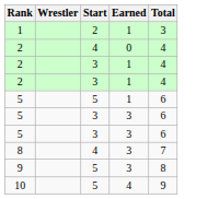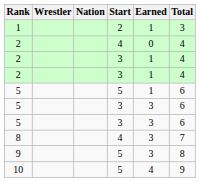+ column: Nation
